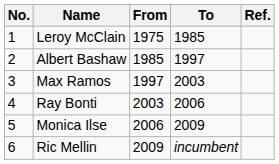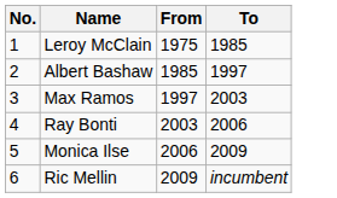- column: Ref.
